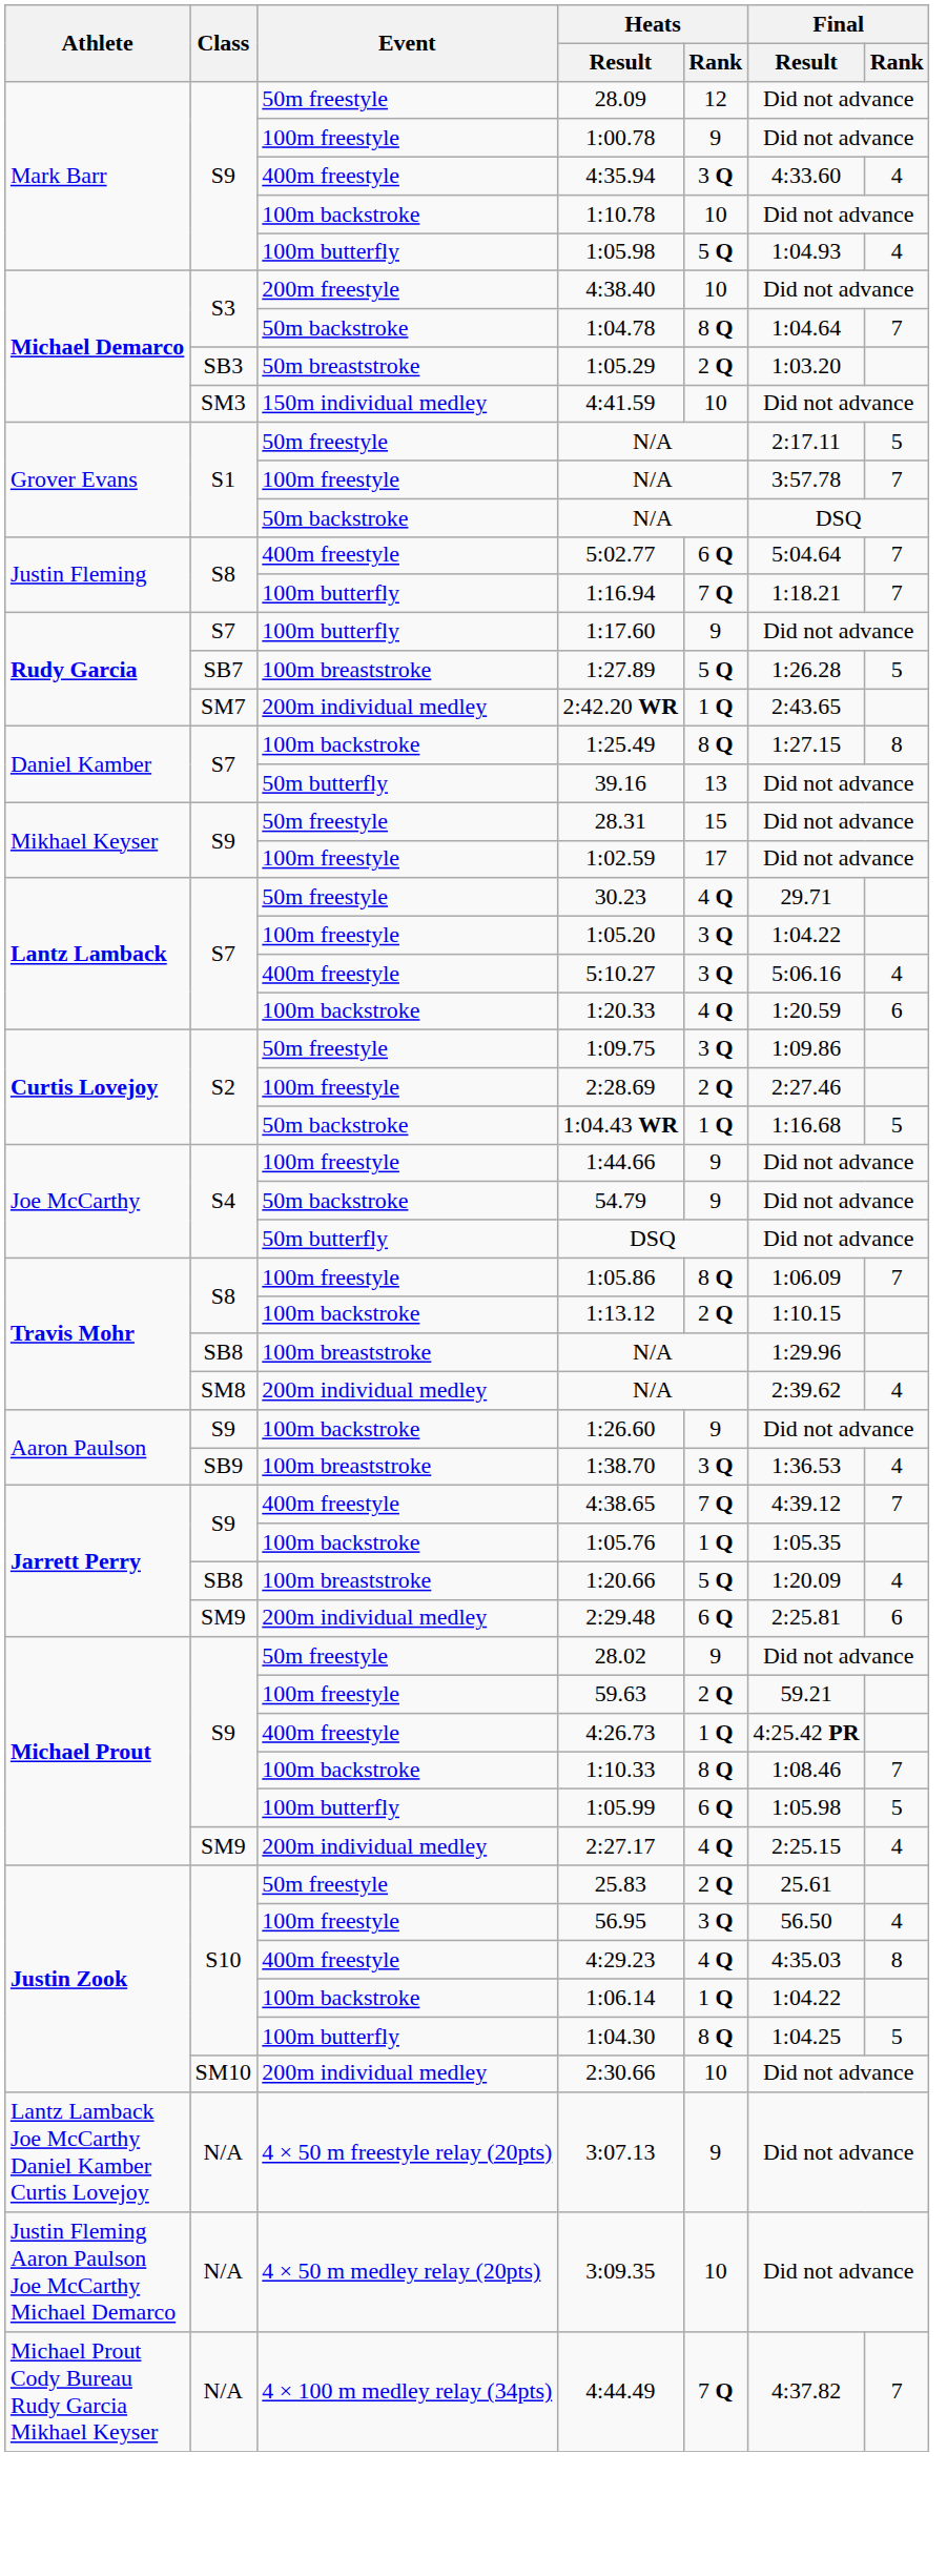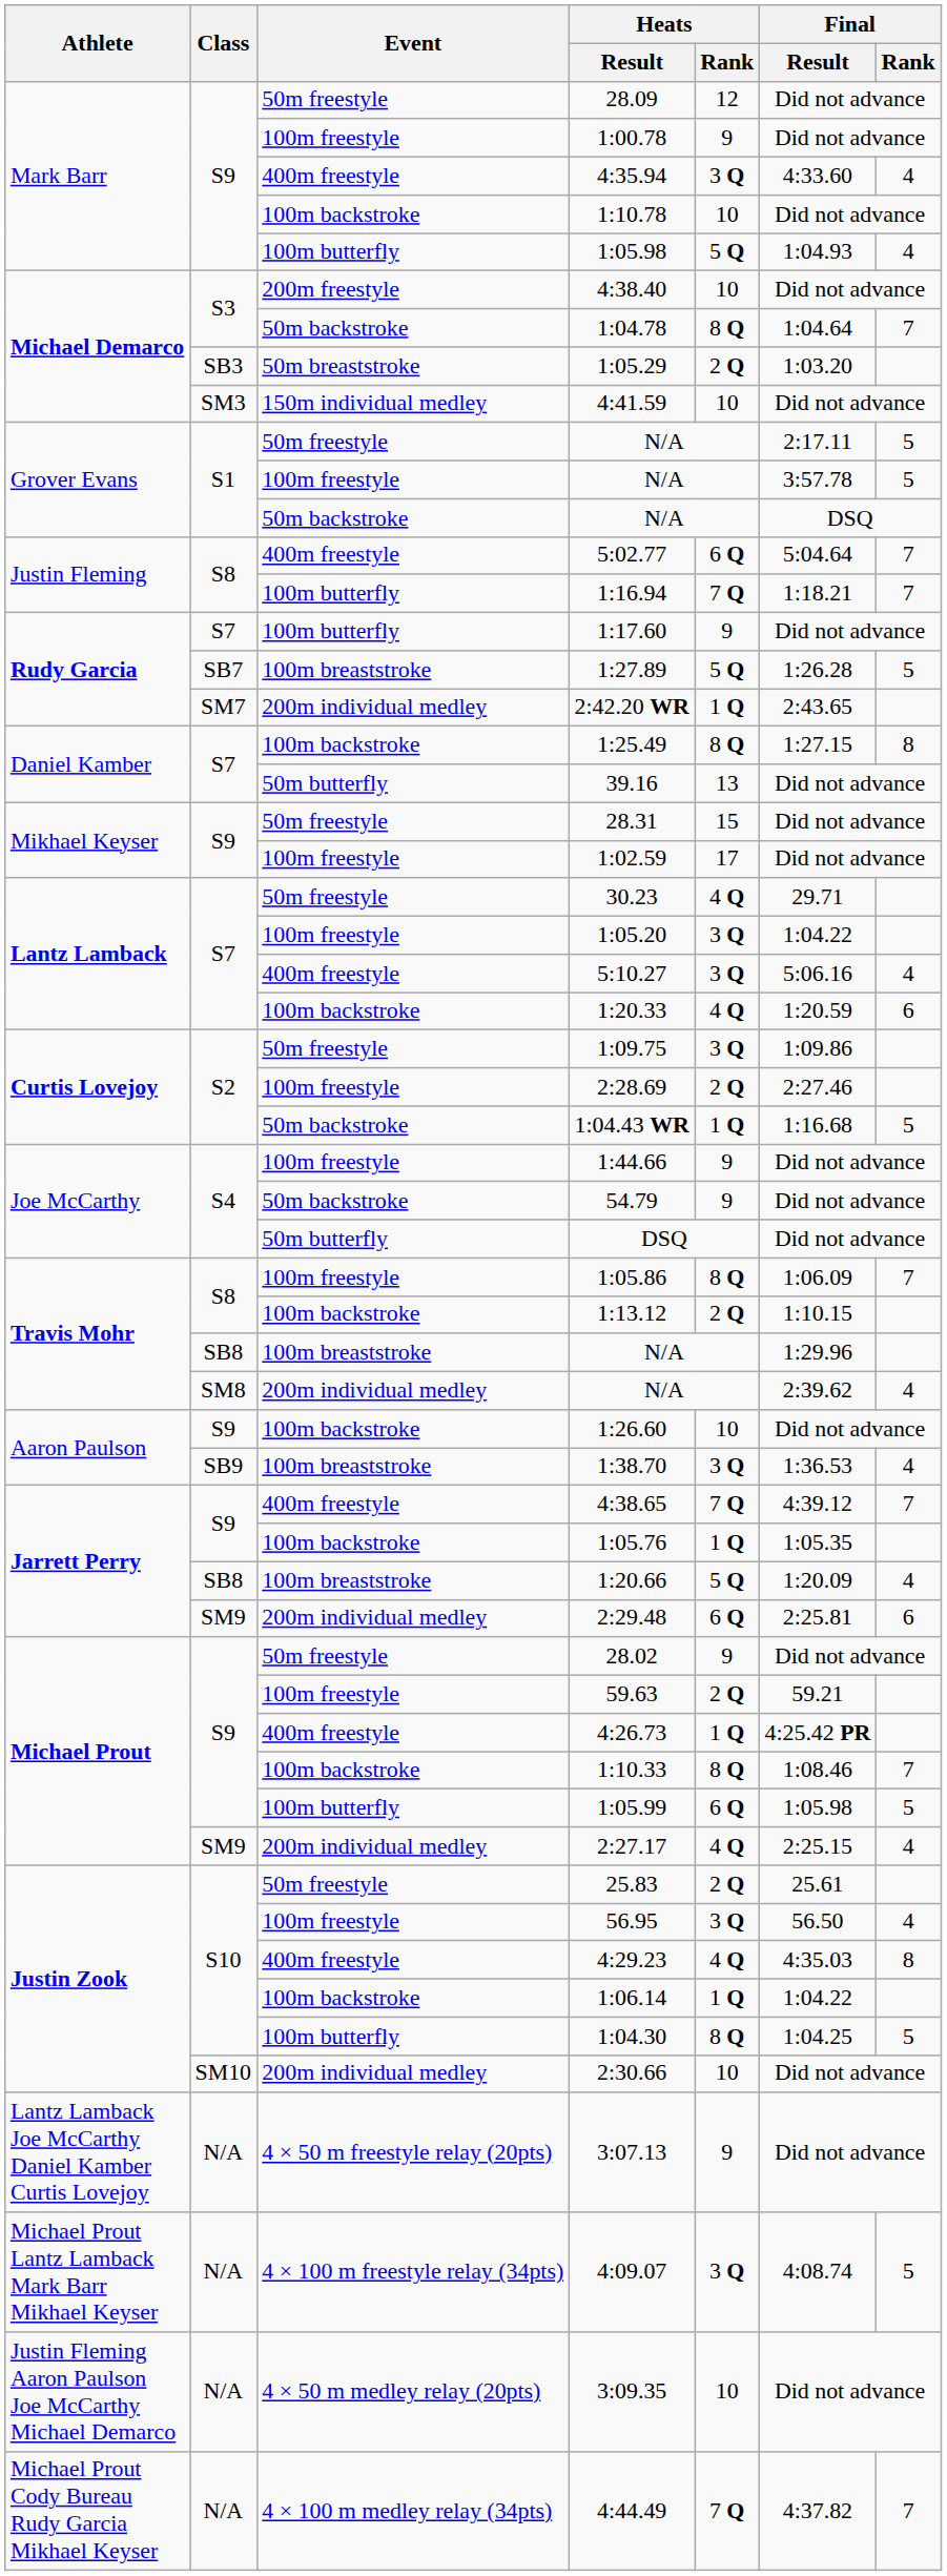100m freestyle / N/A | Final / Rank: 7 -> 5
1:26.60 | Heats / Rank: 9 -> 10
+ row: Michael Prout Lantz Lamback Mark Barr Mikhael Keyser | N/A | 4 × 100 m freestyle relay (34pts) | 4:09.07 | 3 Q | 4:08.74 | 5
